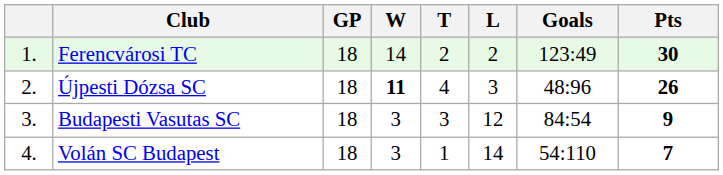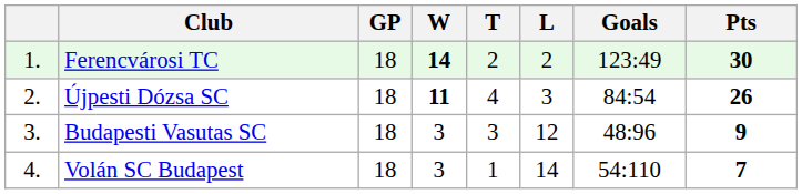Ferencvárosi TC | W: normal -> bold
Újpesti Dózsa SC | Goals: 48:96 -> 84:54
Budapesti Vasutas SC | Goals: 84:54 -> 48:96
